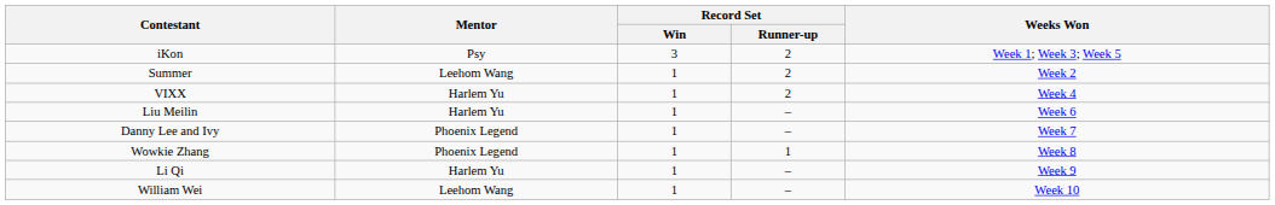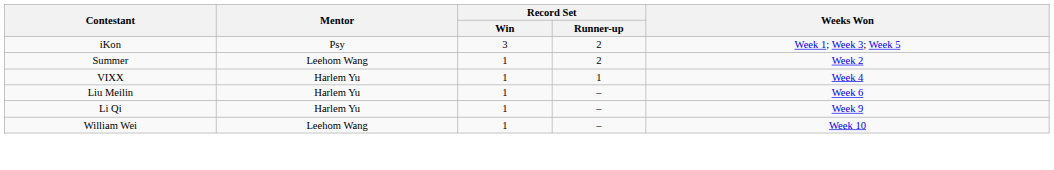VIXX | Record Set / Runner-up: 2 -> 1
- row: Danny Lee and Ivy | Phoenix Legend | 1 | – | Week 7
- row: Wowkie Zhang | Phoenix Legend | 1 | 1 | Week 8
